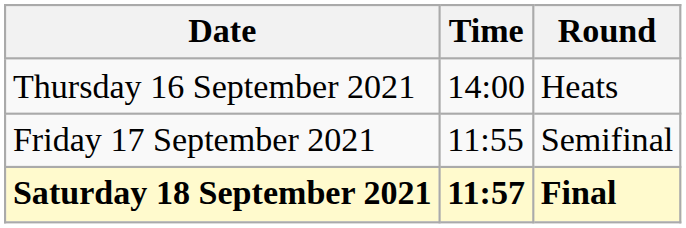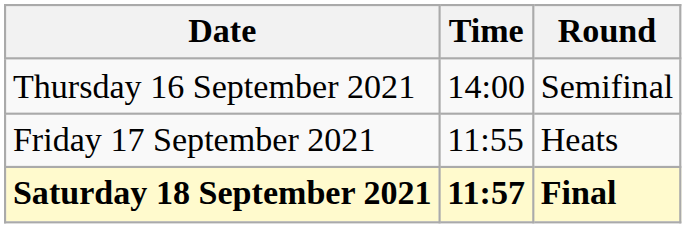Thursday 16 September 2021 | Round: Heats -> Semifinal
Friday 17 September 2021 | Round: Semifinal -> Heats
